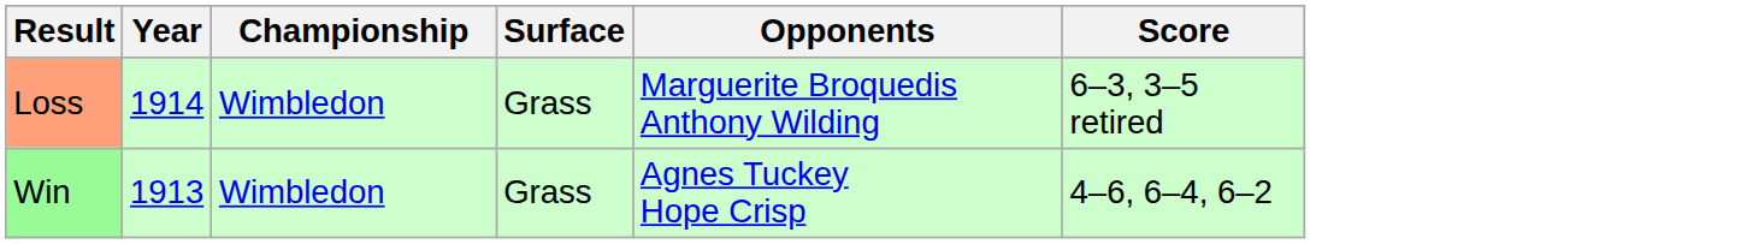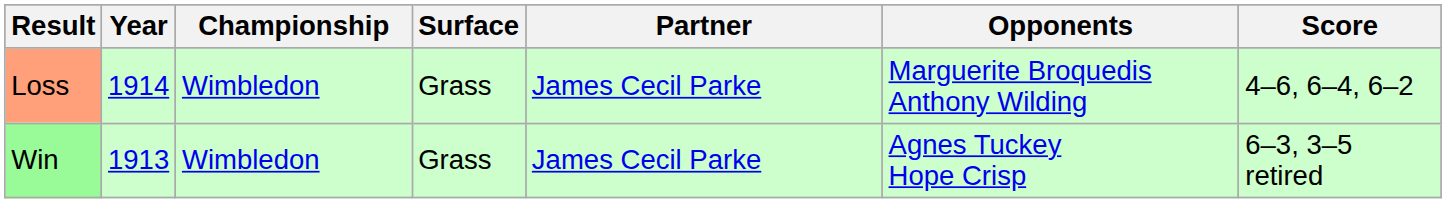+ column: Partner | James Cecil Parke | James Cecil Parke
Loss | Score: 6–3, 3–5 retired -> 4–6, 6–4, 6–2
Win | Score: 4–6, 6–4, 6–2 -> 6–3, 3–5 retired
